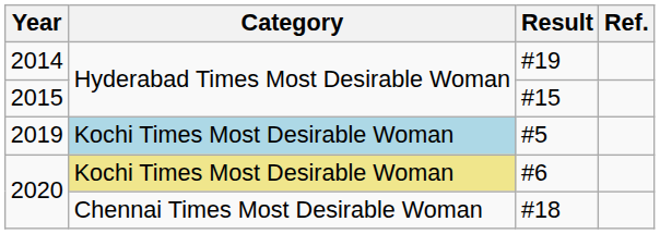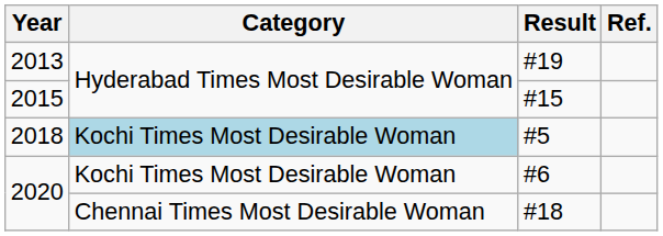#19 | Year: 2014 -> 2013
#5 | Year: 2019 -> 2018
#6 | Category: khaki background -> no background
